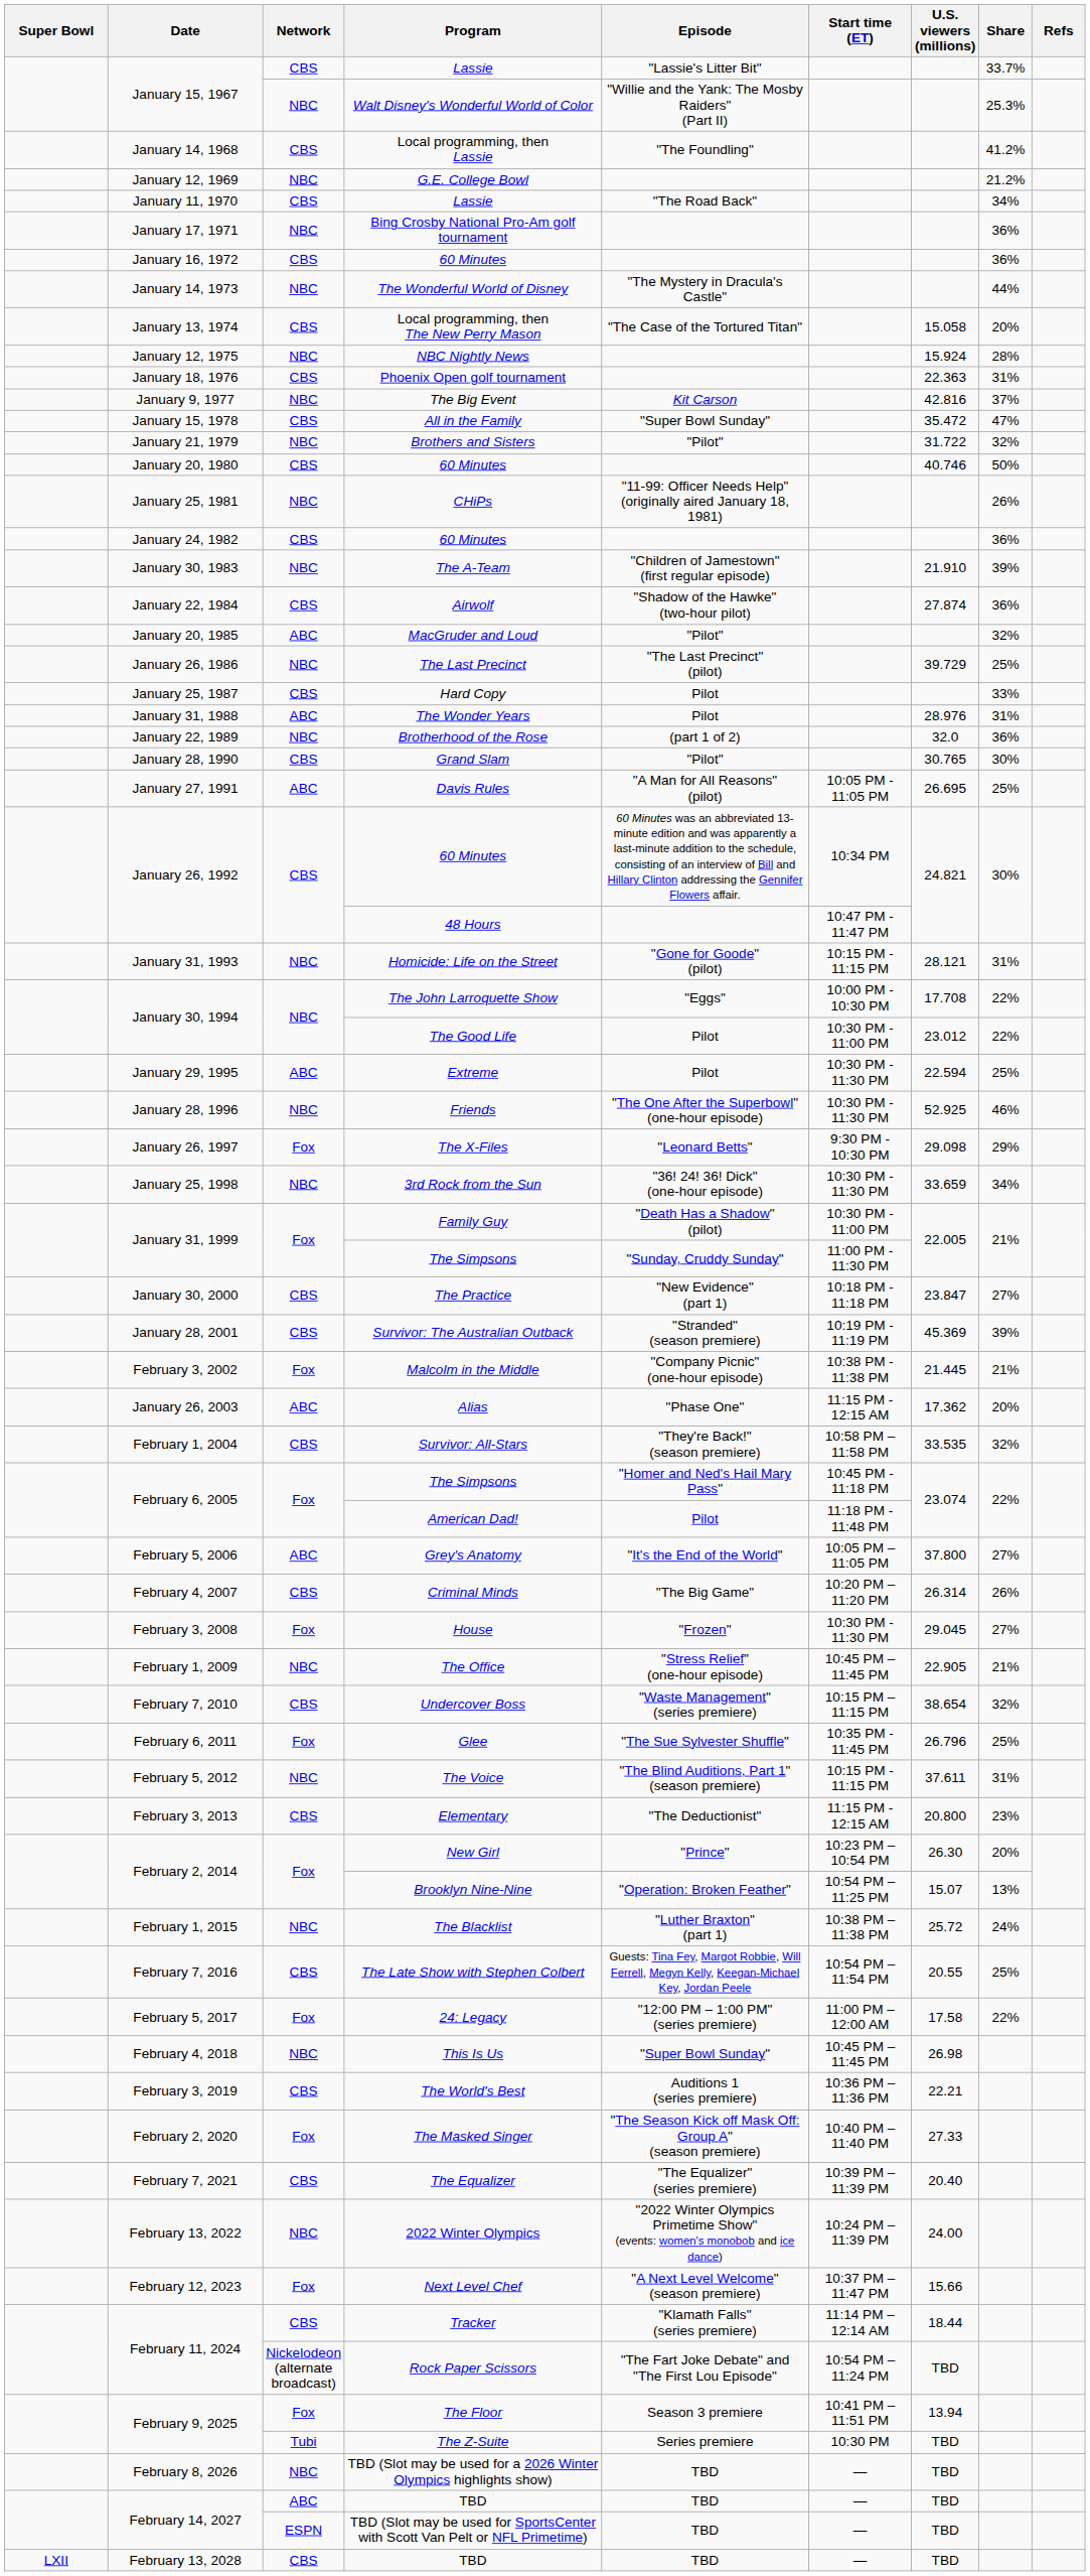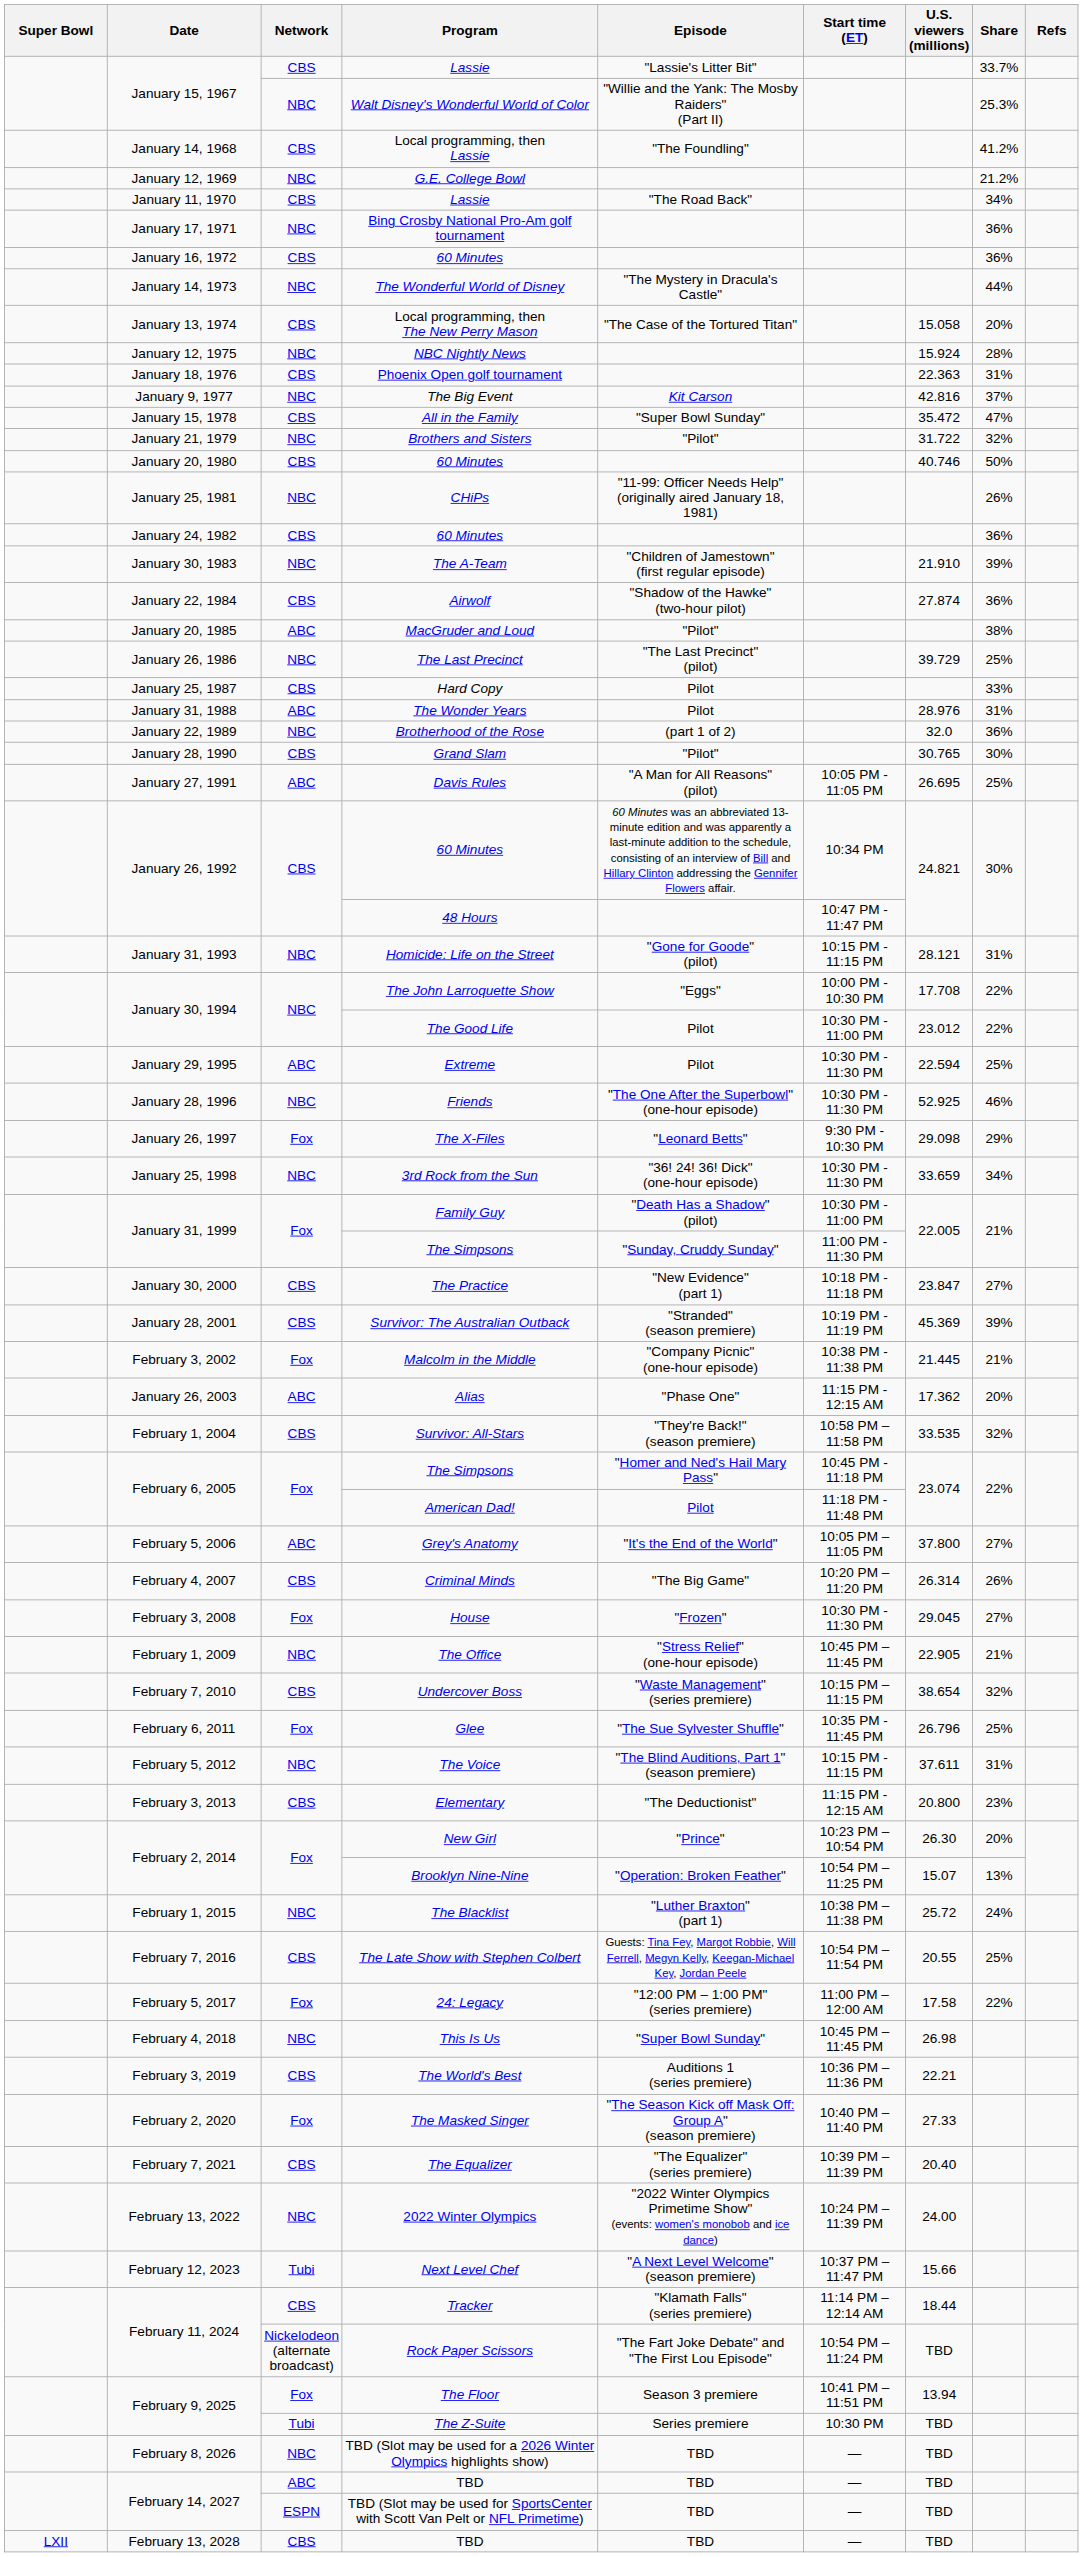MacGruder and Loud | Share: 32% -> 38%
Next Level Chef | Network: Fox -> Tubi
